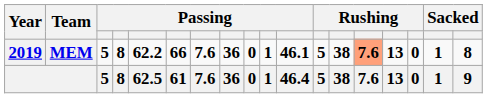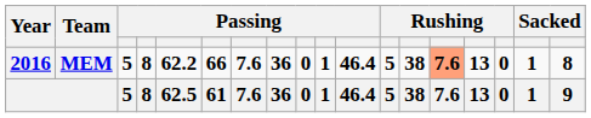MEM | Year: 2019 -> 2016
MEM | column 11: 46.1 -> 46.4
